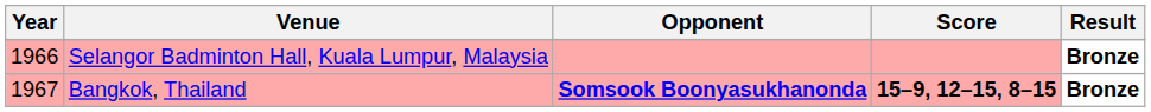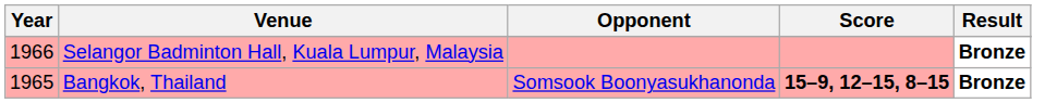Bangkok, Thailand | Year: 1967 -> 1965
Bangkok, Thailand | Opponent: bold -> normal
